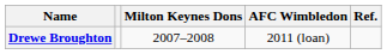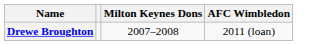- column: Ref.
